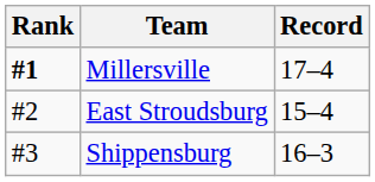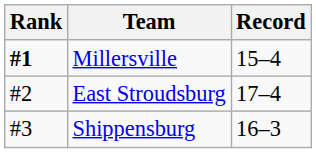Millersville | Record: 17–4 -> 15–4
East Stroudsburg | Record: 15–4 -> 17–4
